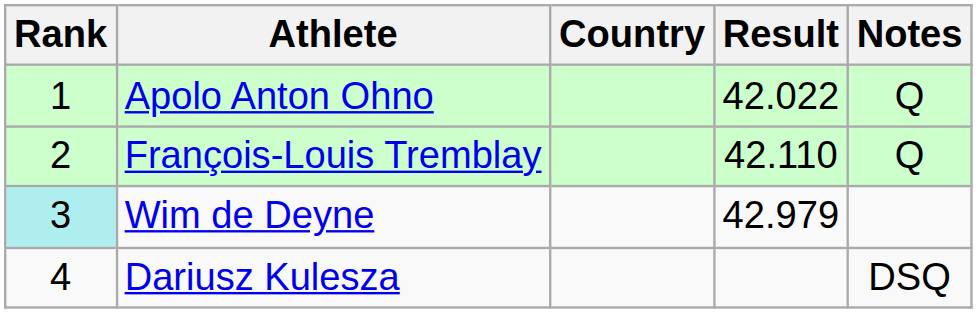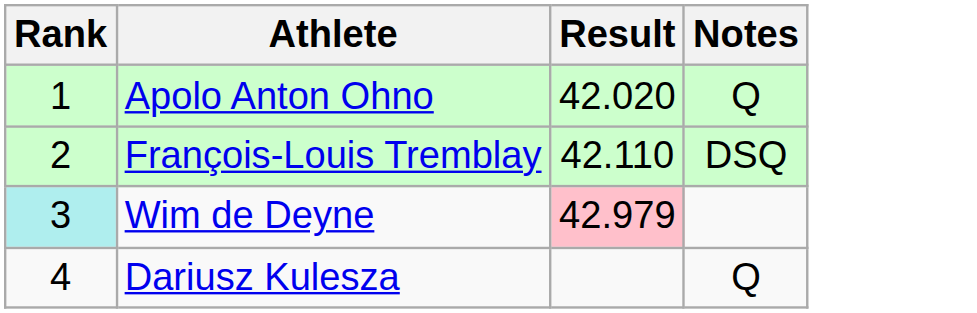- column: Country
Apolo Anton Ohno | Result: 42.022 -> 42.020
François-Louis Tremblay | Notes: Q -> DSQ
Wim de Deyne | Result: no background -> pink background
Dariusz Kulesza | Notes: DSQ -> Q
